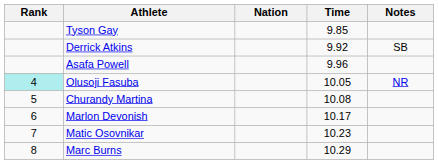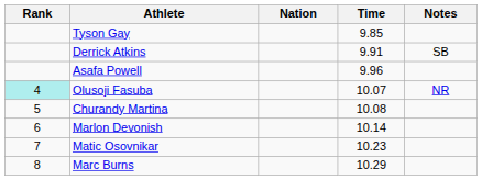Derrick Atkins | Time: 9.92 -> 9.91
Olusoji Fasuba | Time: 10.05 -> 10.07
Marlon Devonish | Time: 10.17 -> 10.14
